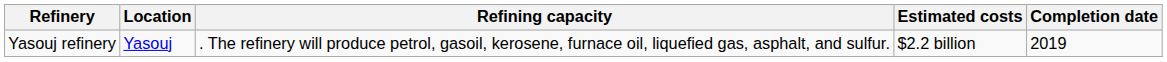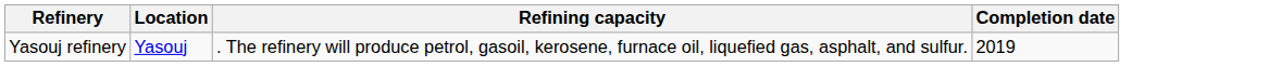- column: Estimated costs | $2.2 billion
